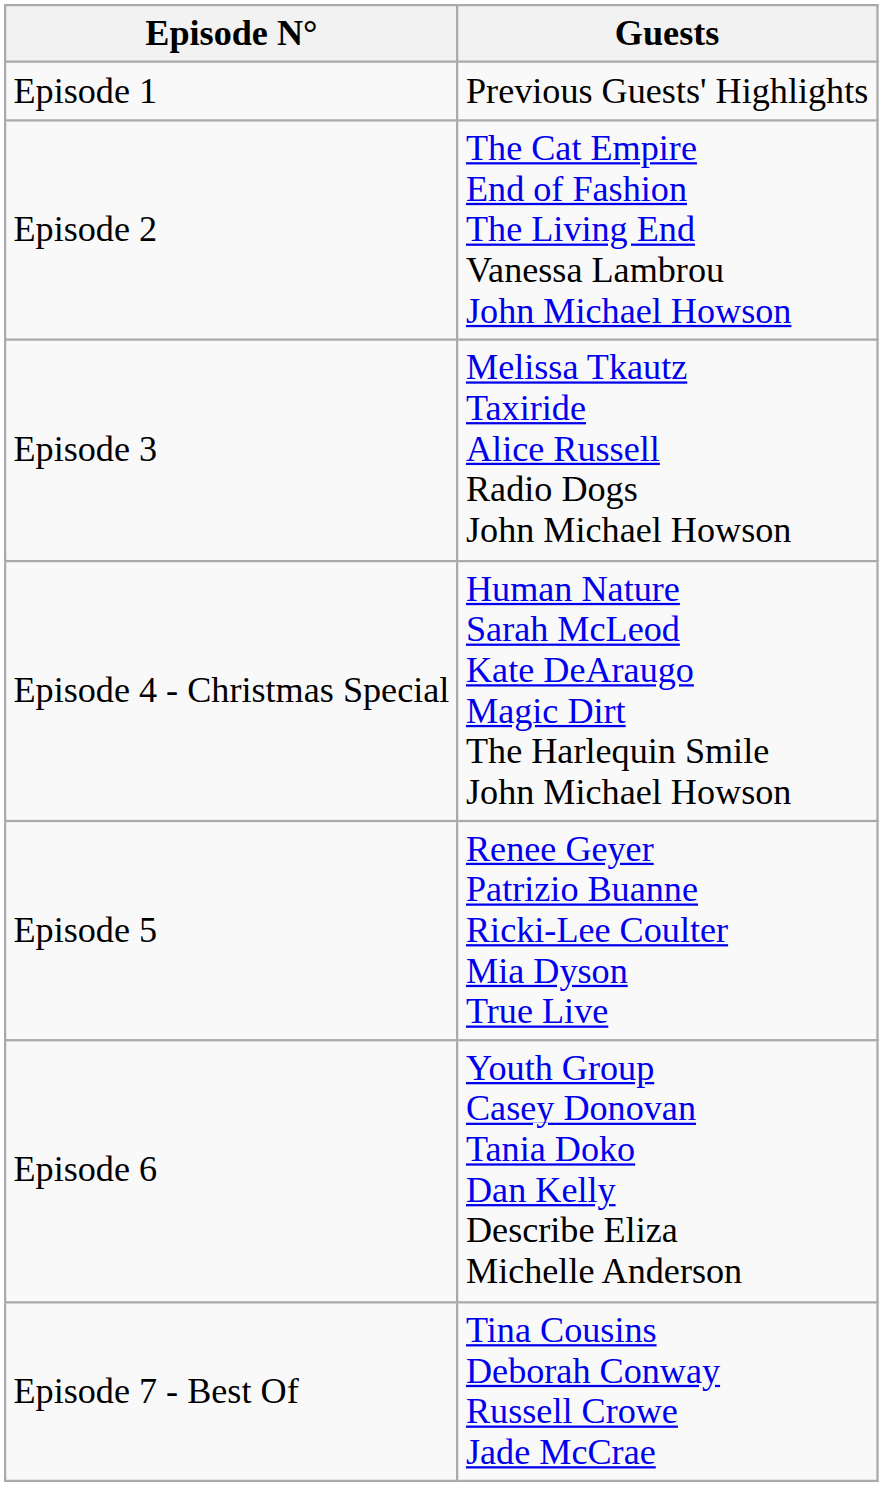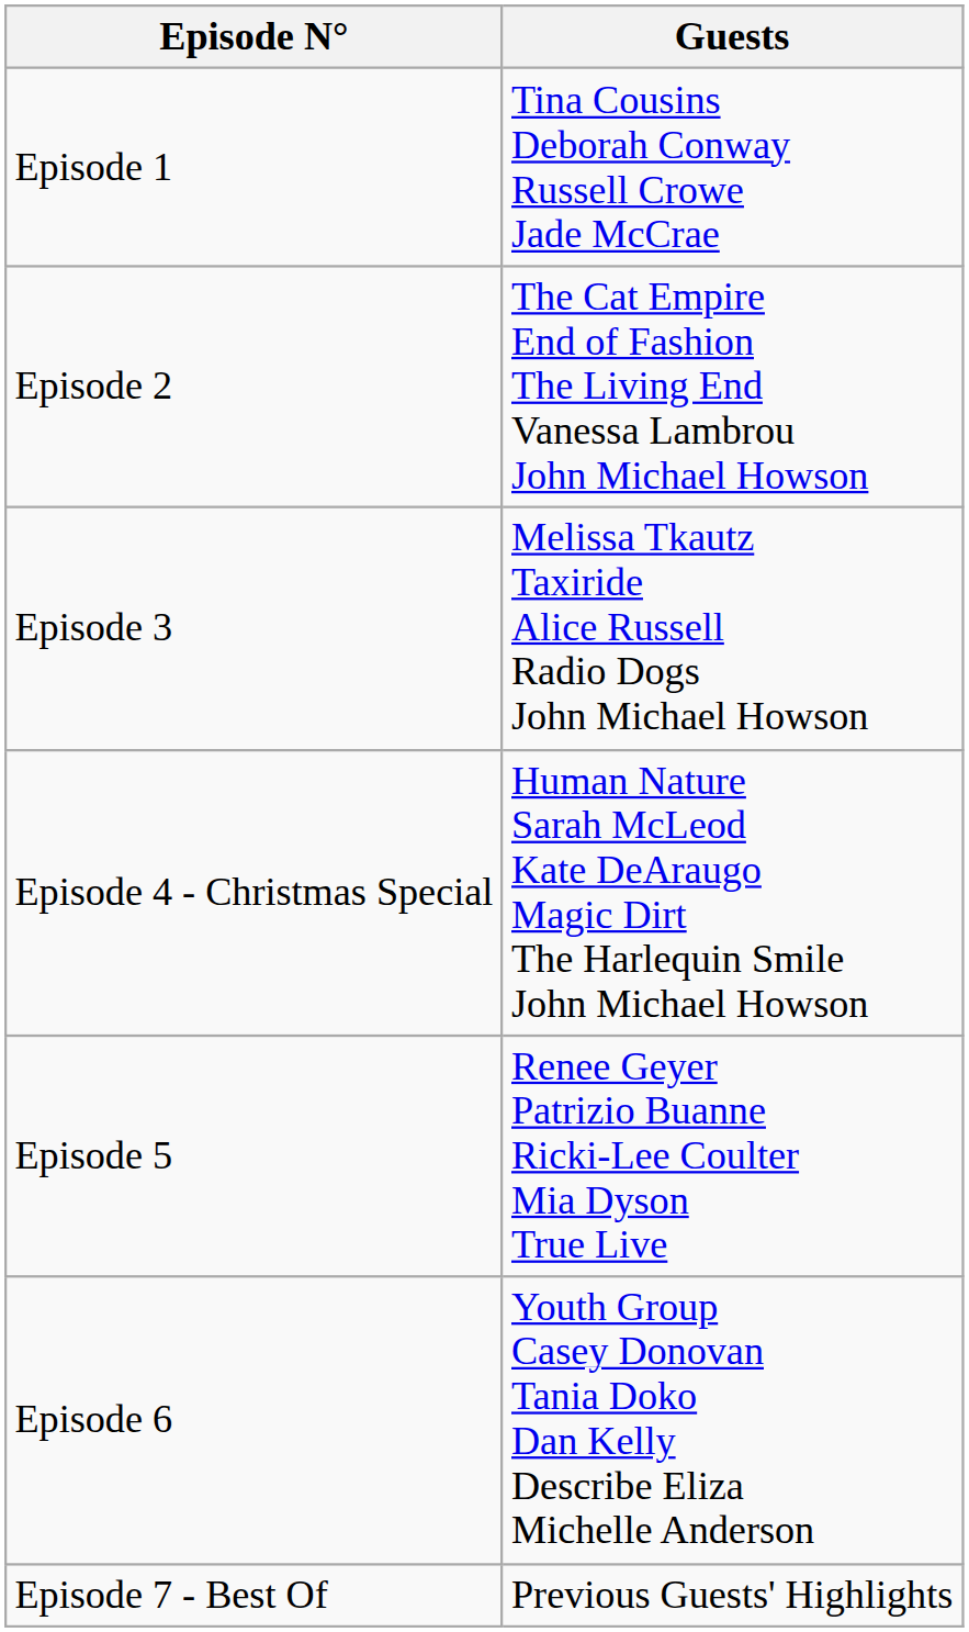Episode 1 | Guests: Previous Guests' Highlights -> Tina Cousins Deborah Conway Russell Crowe Jade McCrae
Episode 7 - Best Of | Guests: Tina Cousins Deborah Conway Russell Crowe Jade McCrae -> Previous Guests' Highlights
